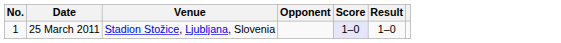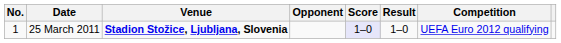+ column: Competition | UEFA Euro 2012 qualifying
25 March 2011 | Venue: normal -> bold
